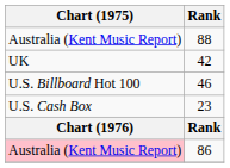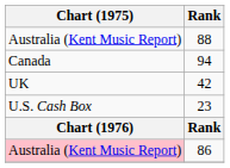+ row: Canada | 94
- row: U.S. Billboard Hot 100 | 46
